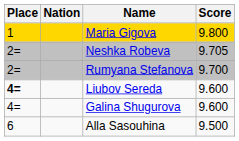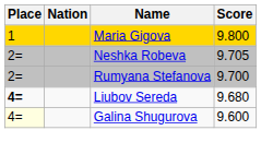Liubov Sereda | Score: 9.600 -> 9.680
Galina Shugurova | Place: no background -> lightyellow background
- row: 6 | Alla Sasouhina | 9.500
